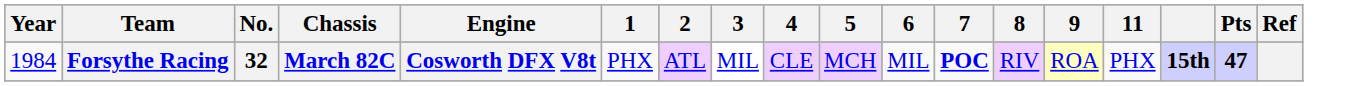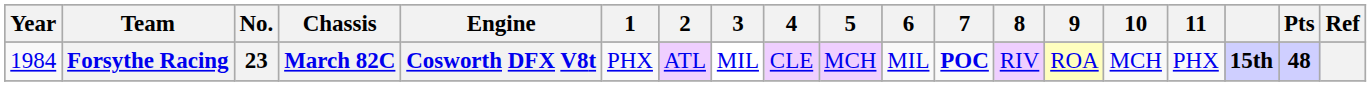+ column: 10 | MCH
Forsythe Racing | No.: 32 -> 23
Forsythe Racing | Pts: 47 -> 48
